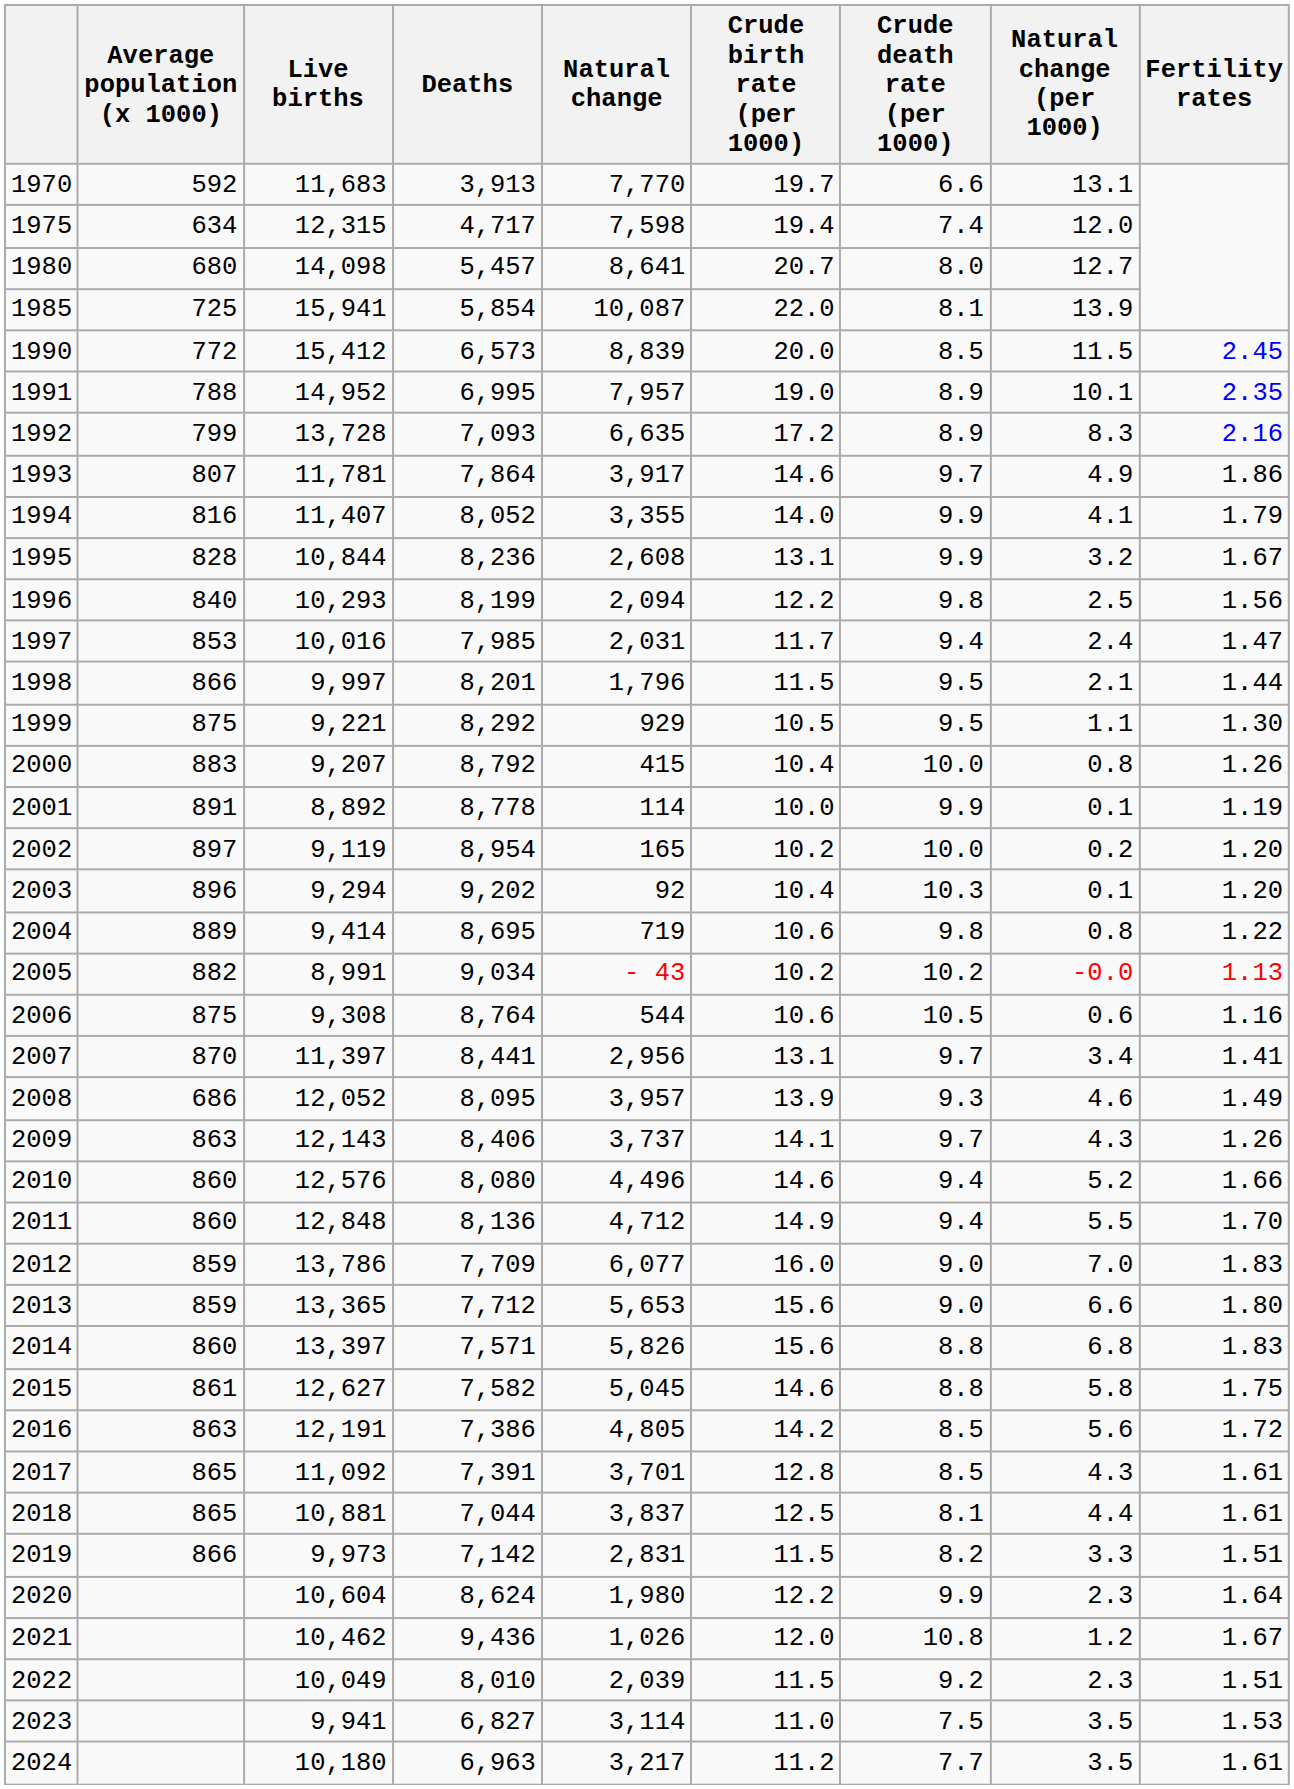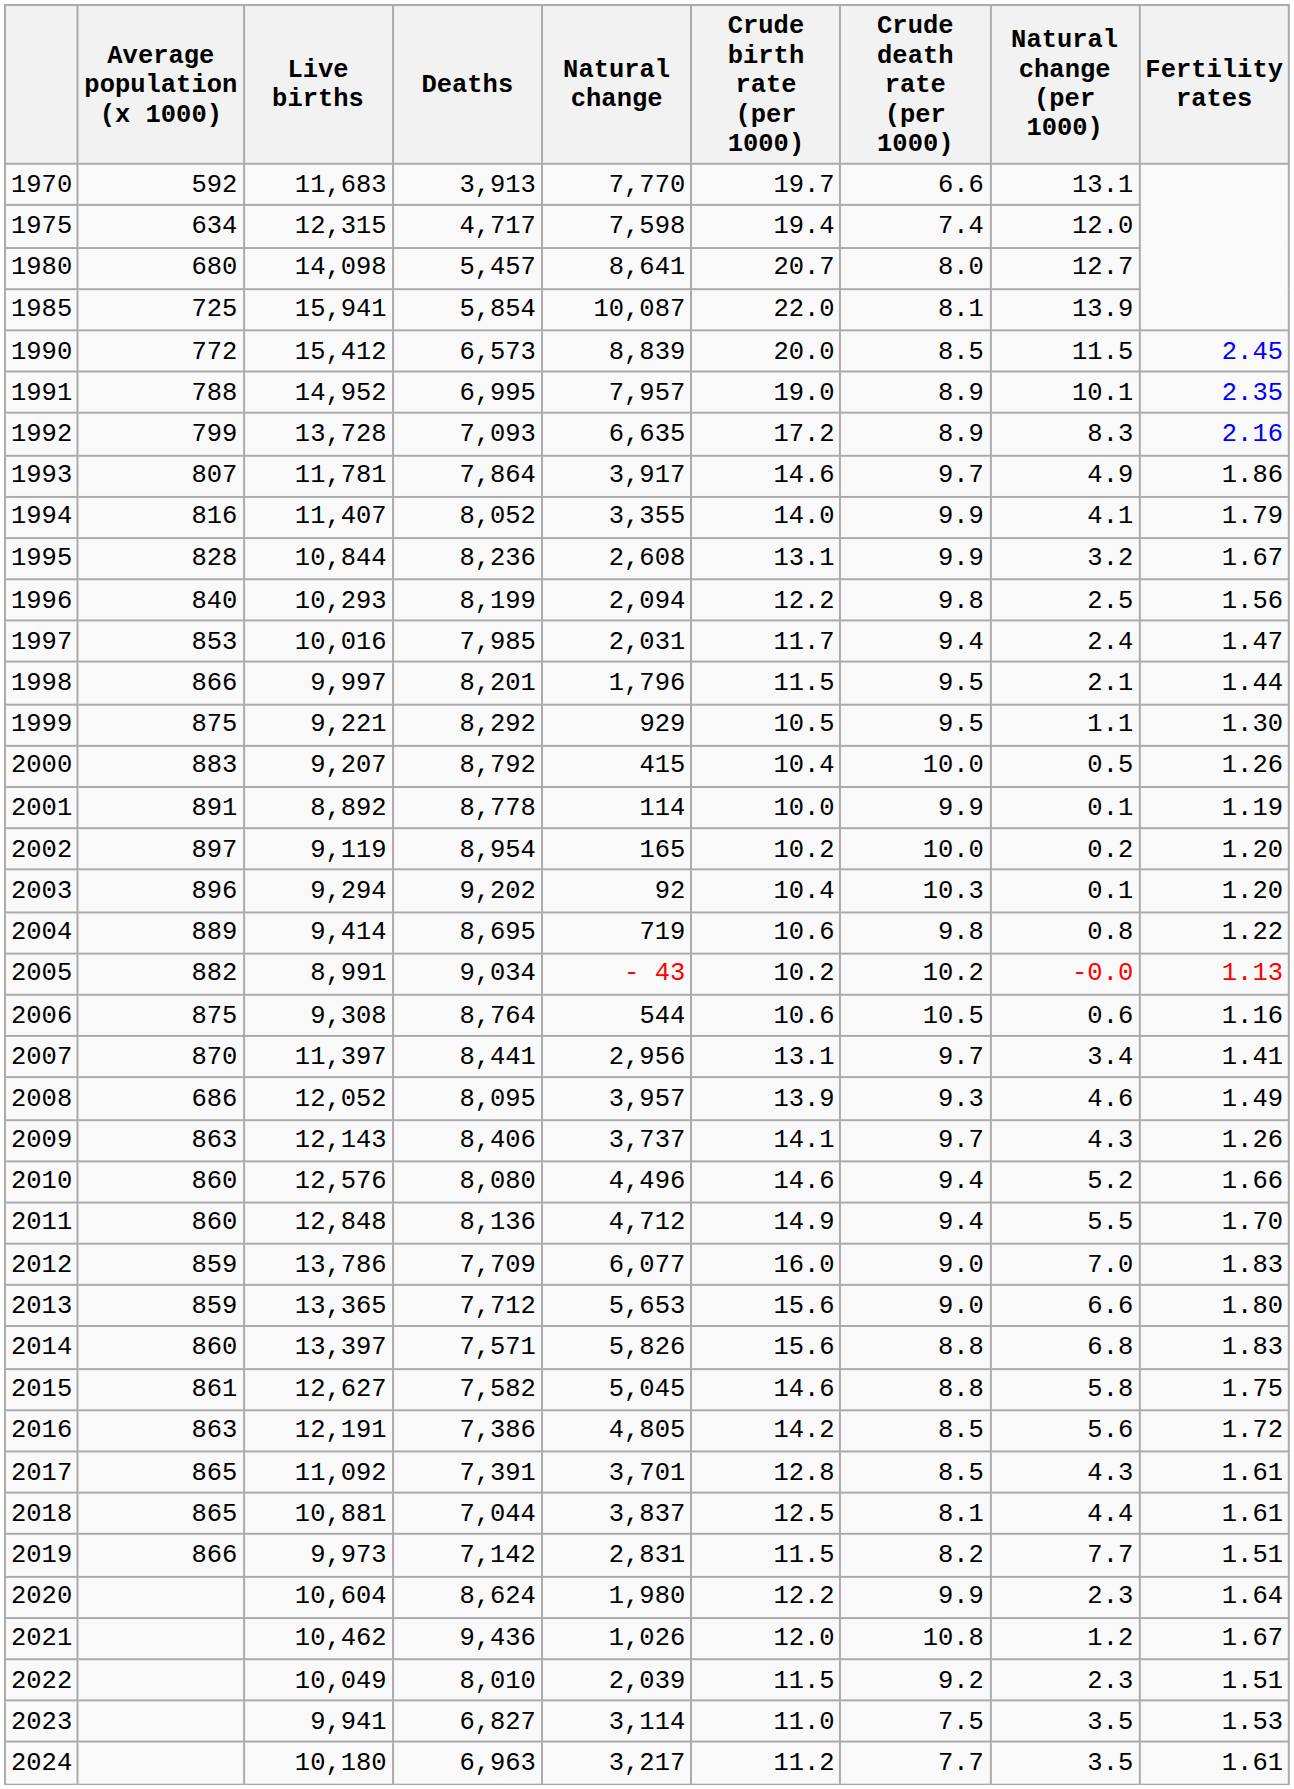2000 | Natural change (per 1000): 0.8 -> 0.5
2019 | Natural change (per 1000): 3.3 -> 7.7
